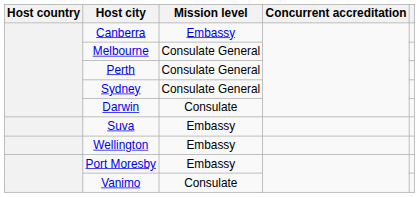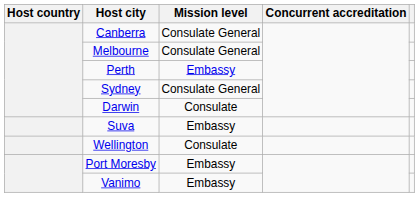Canberra | Mission level: Embassy -> Consulate General
Perth | Mission level: Consulate General -> Embassy
Wellington | Mission level: Embassy -> Consulate
Vanimo | Mission level: Consulate -> Embassy
